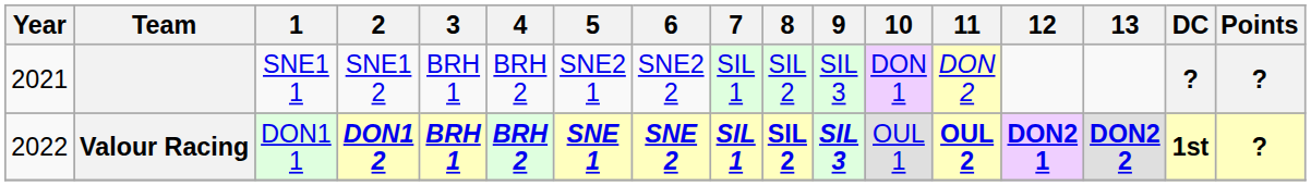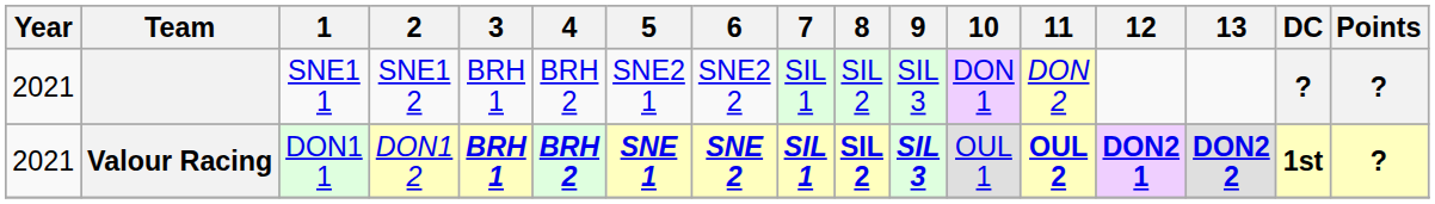Valour Racing | Year: 2022 -> 2021
Valour Racing | 2: bold -> normal
